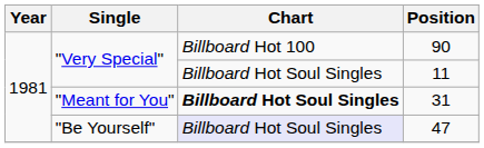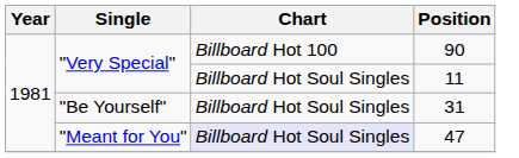31 | Single: "Meant for You" -> "Be Yourself"
31 | Chart: bold -> normal
47 | Single: "Be Yourself" -> "Meant for You"
